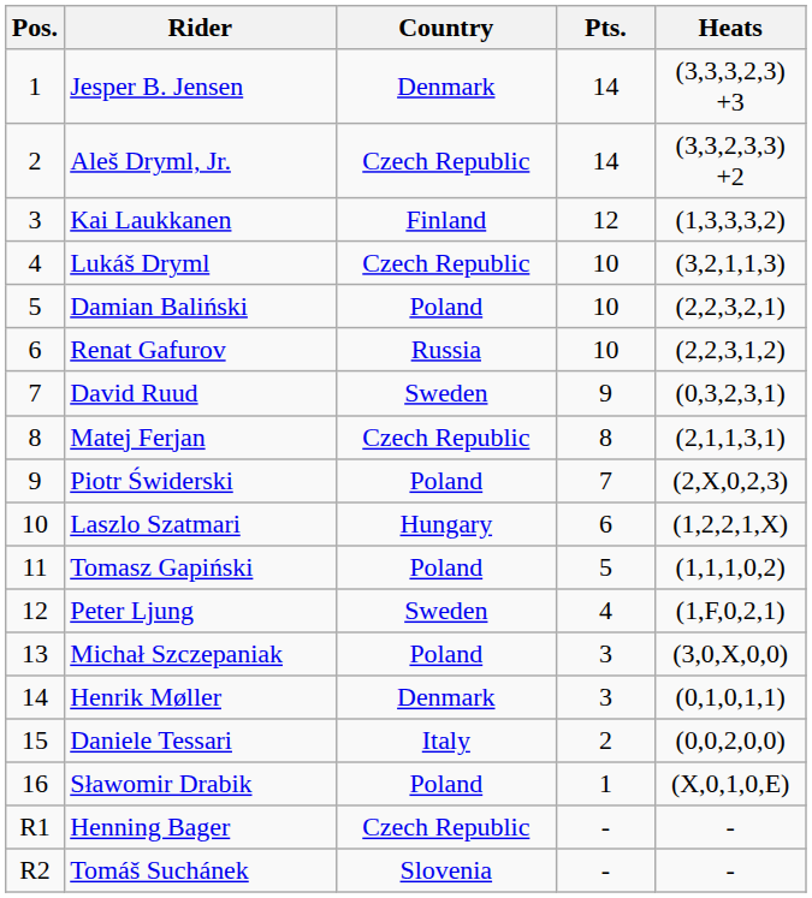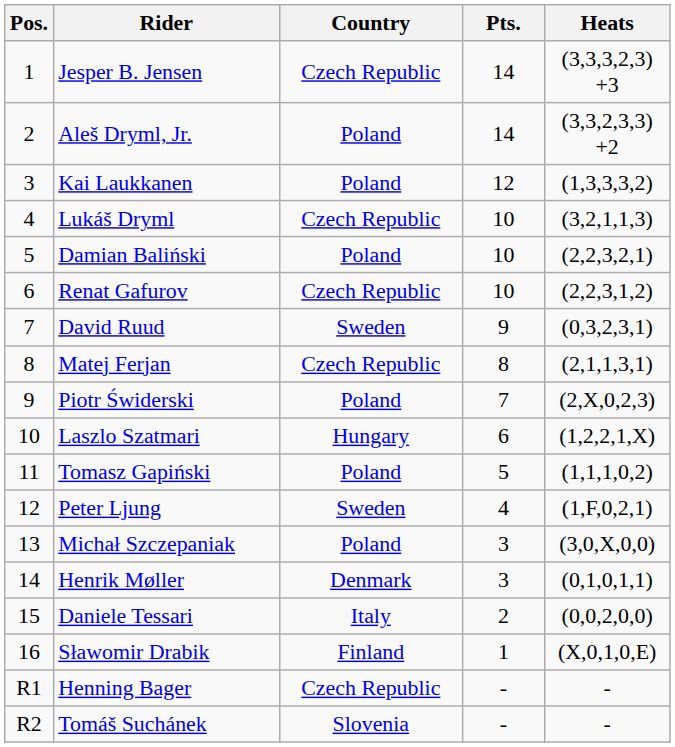Jesper B. Jensen | Country: Denmark -> Czech Republic
Aleš Dryml, Jr. | Country: Czech Republic -> Poland
Kai Laukkanen | Country: Finland -> Poland
Renat Gafurov | Country: Russia -> Czech Republic
Sławomir Drabik | Country: Poland -> Finland
